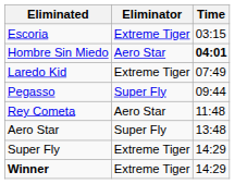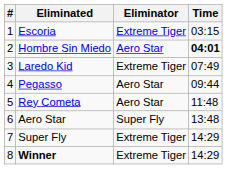+ column: # | 1 | 2 | 3 | 4 | 5 | 6 | 7 | 8
Pegasso | Eliminator: Super Fly -> Aero Star
